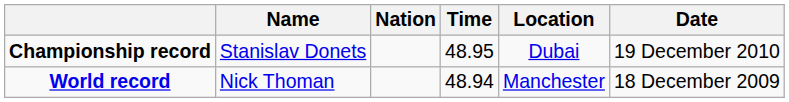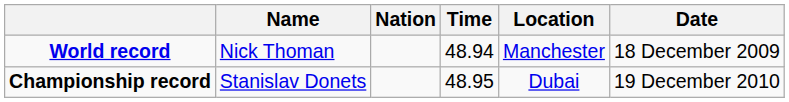rows swapped: World record <-> Championship record
